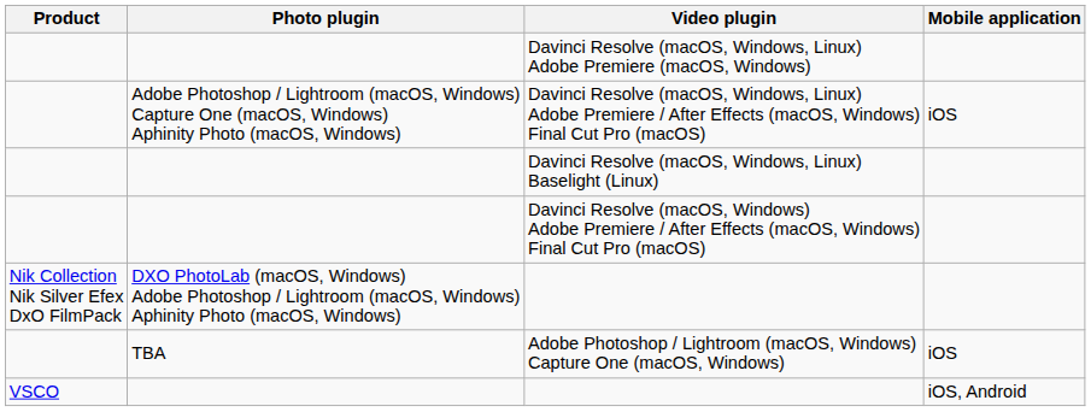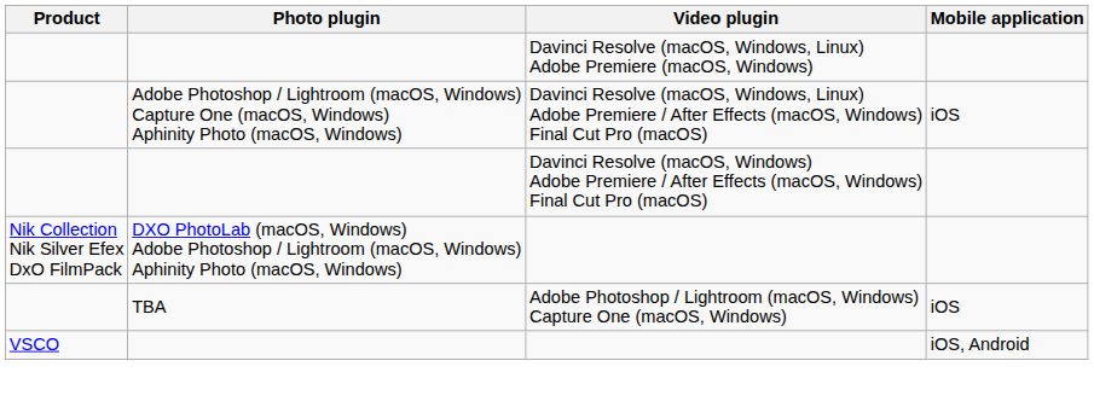- row: Davinci Resolve (macOS, Windows, Linux) Baselight (Linux)
